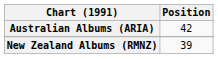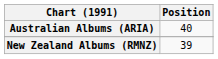Australian Albums (ARIA) | Position: 42 -> 40
